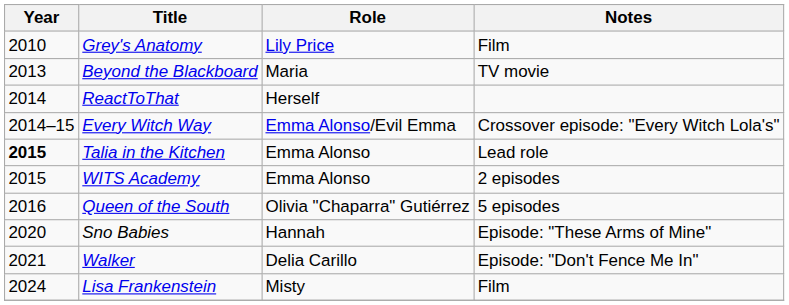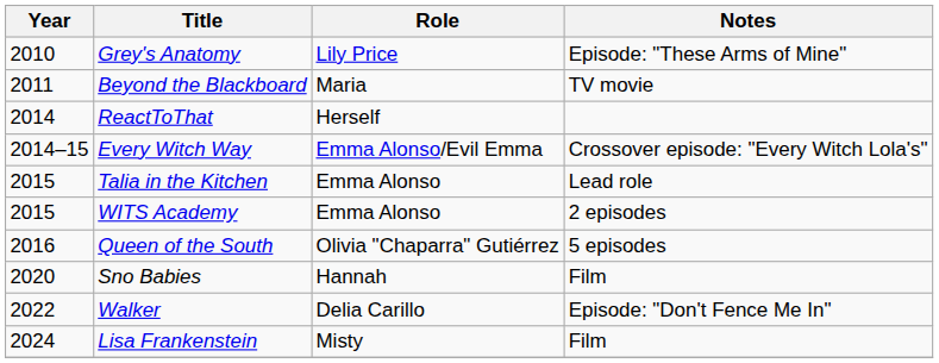Grey's Anatomy | Notes: Film -> Episode: "These Arms of Mine"
Beyond the Blackboard | Year: 2013 -> 2011
Talia in the Kitchen | Year: bold -> normal
Sno Babies | Notes: Episode: "These Arms of Mine" -> Film
Walker | Year: 2021 -> 2022
